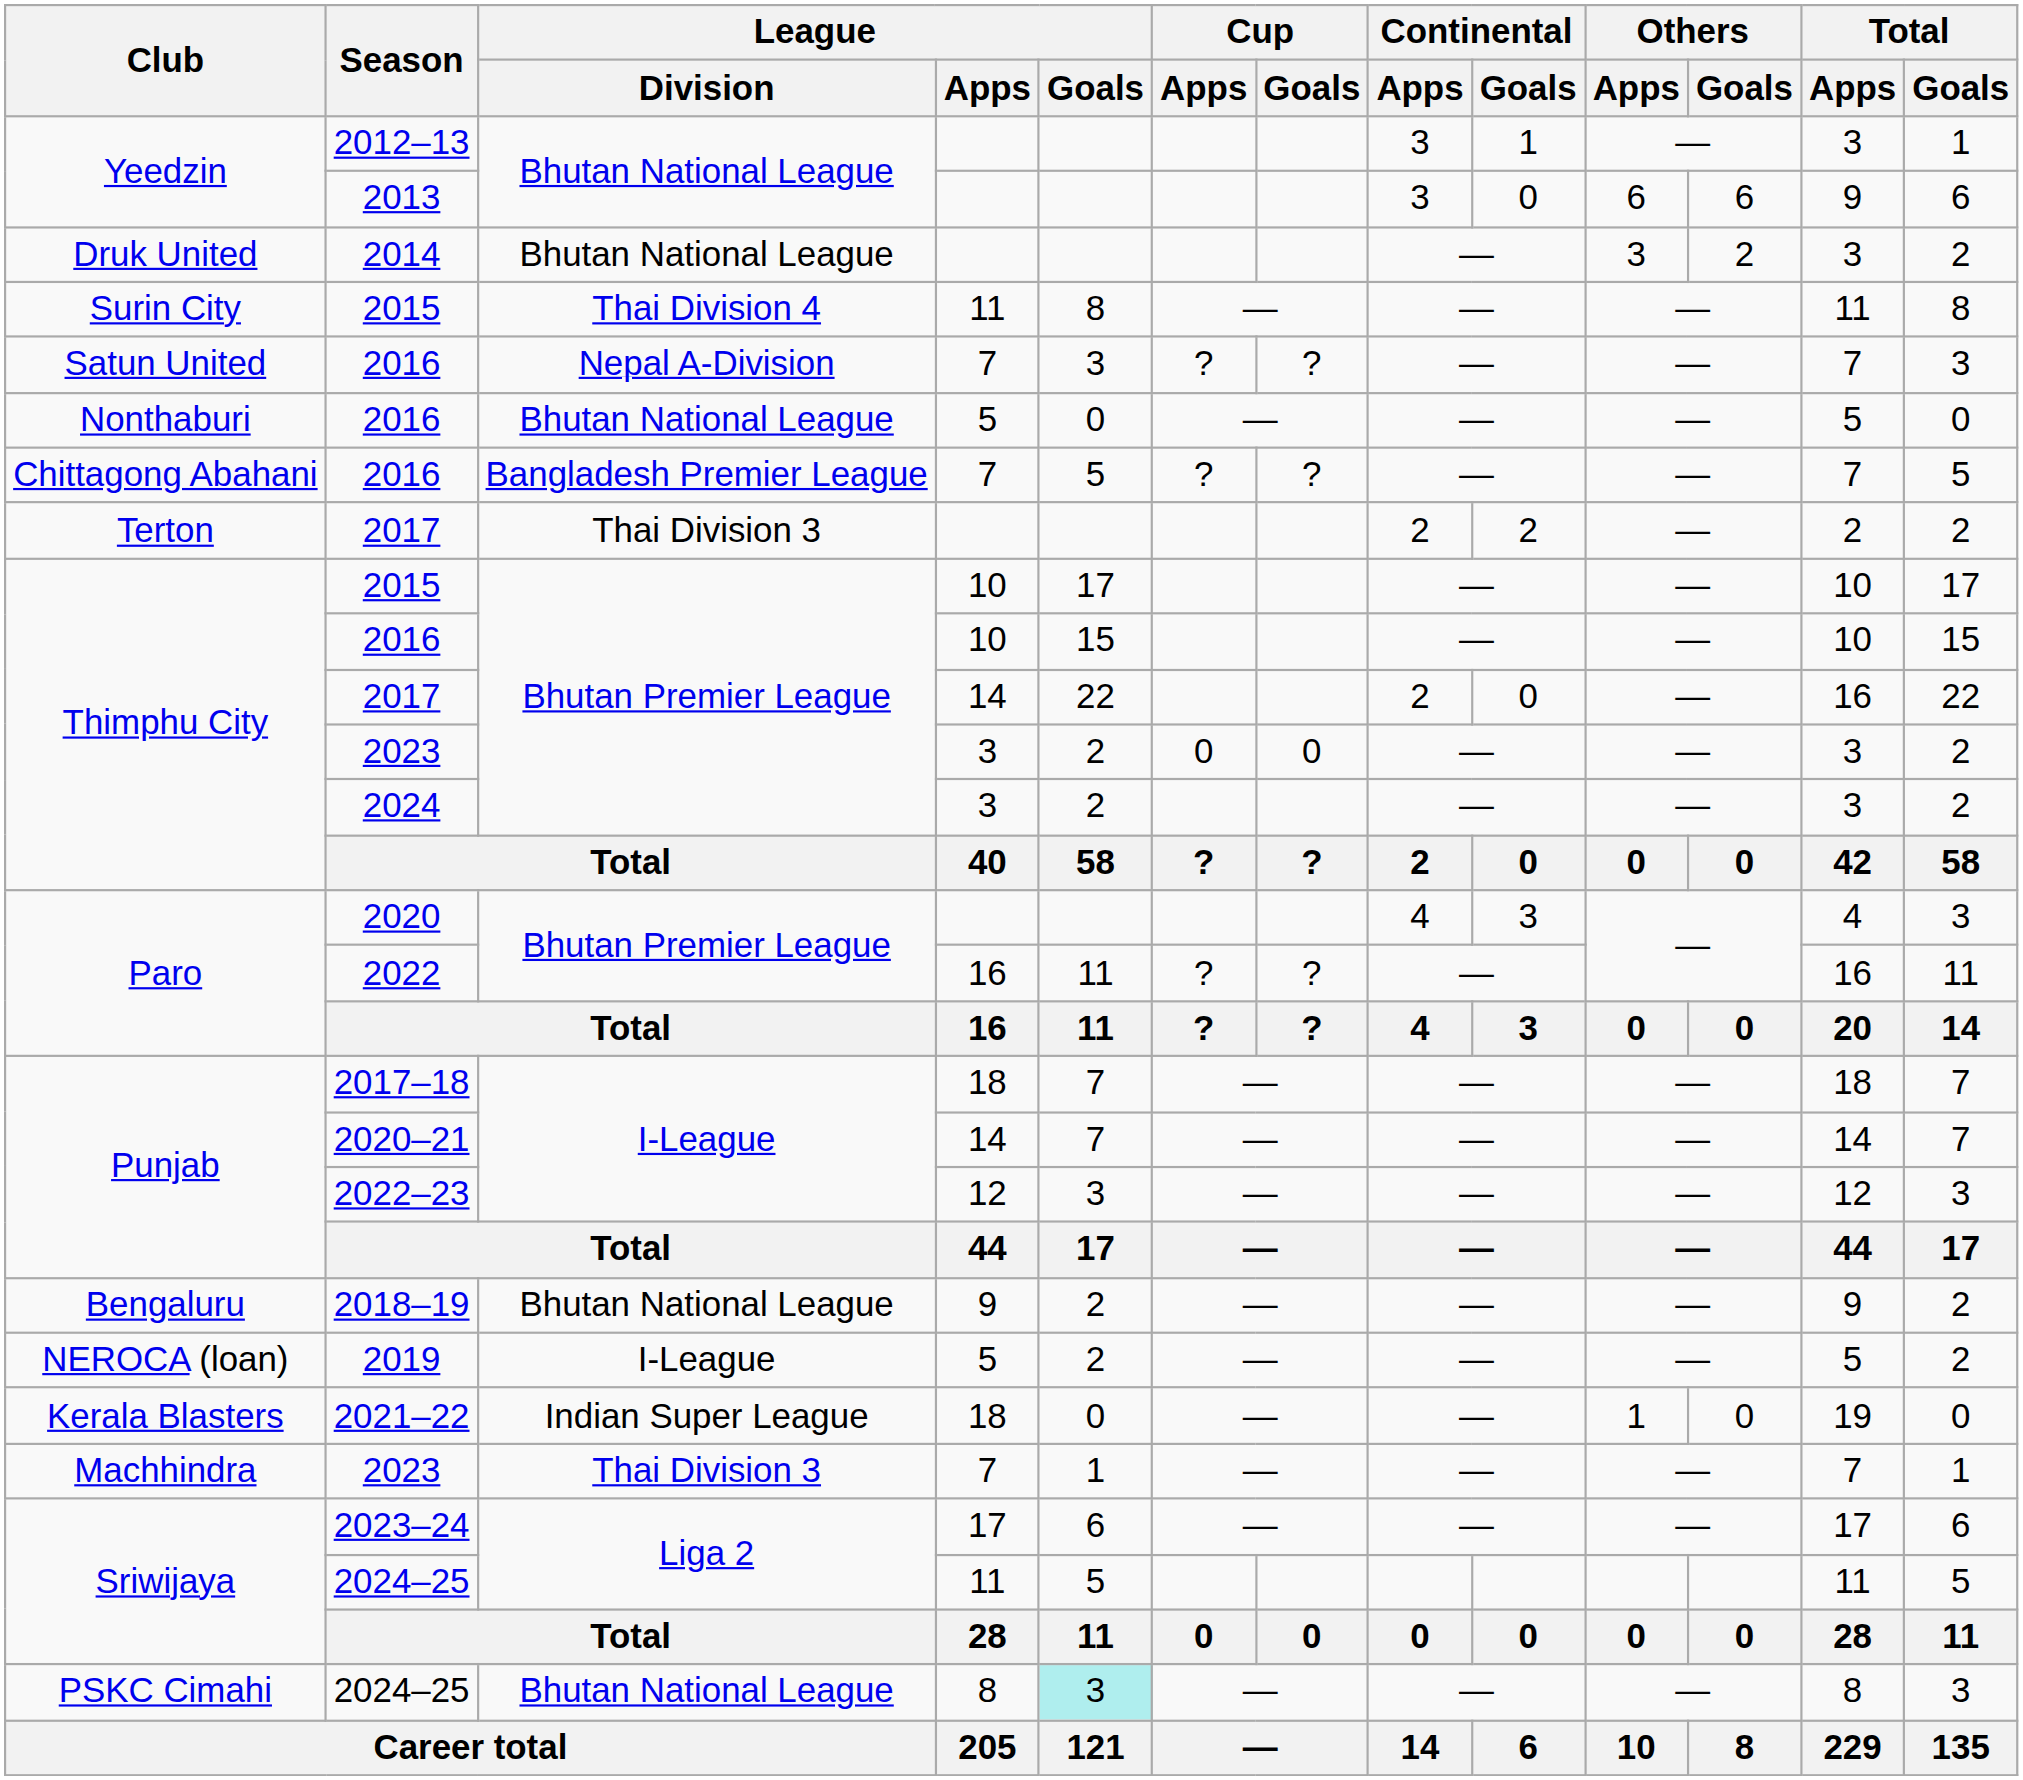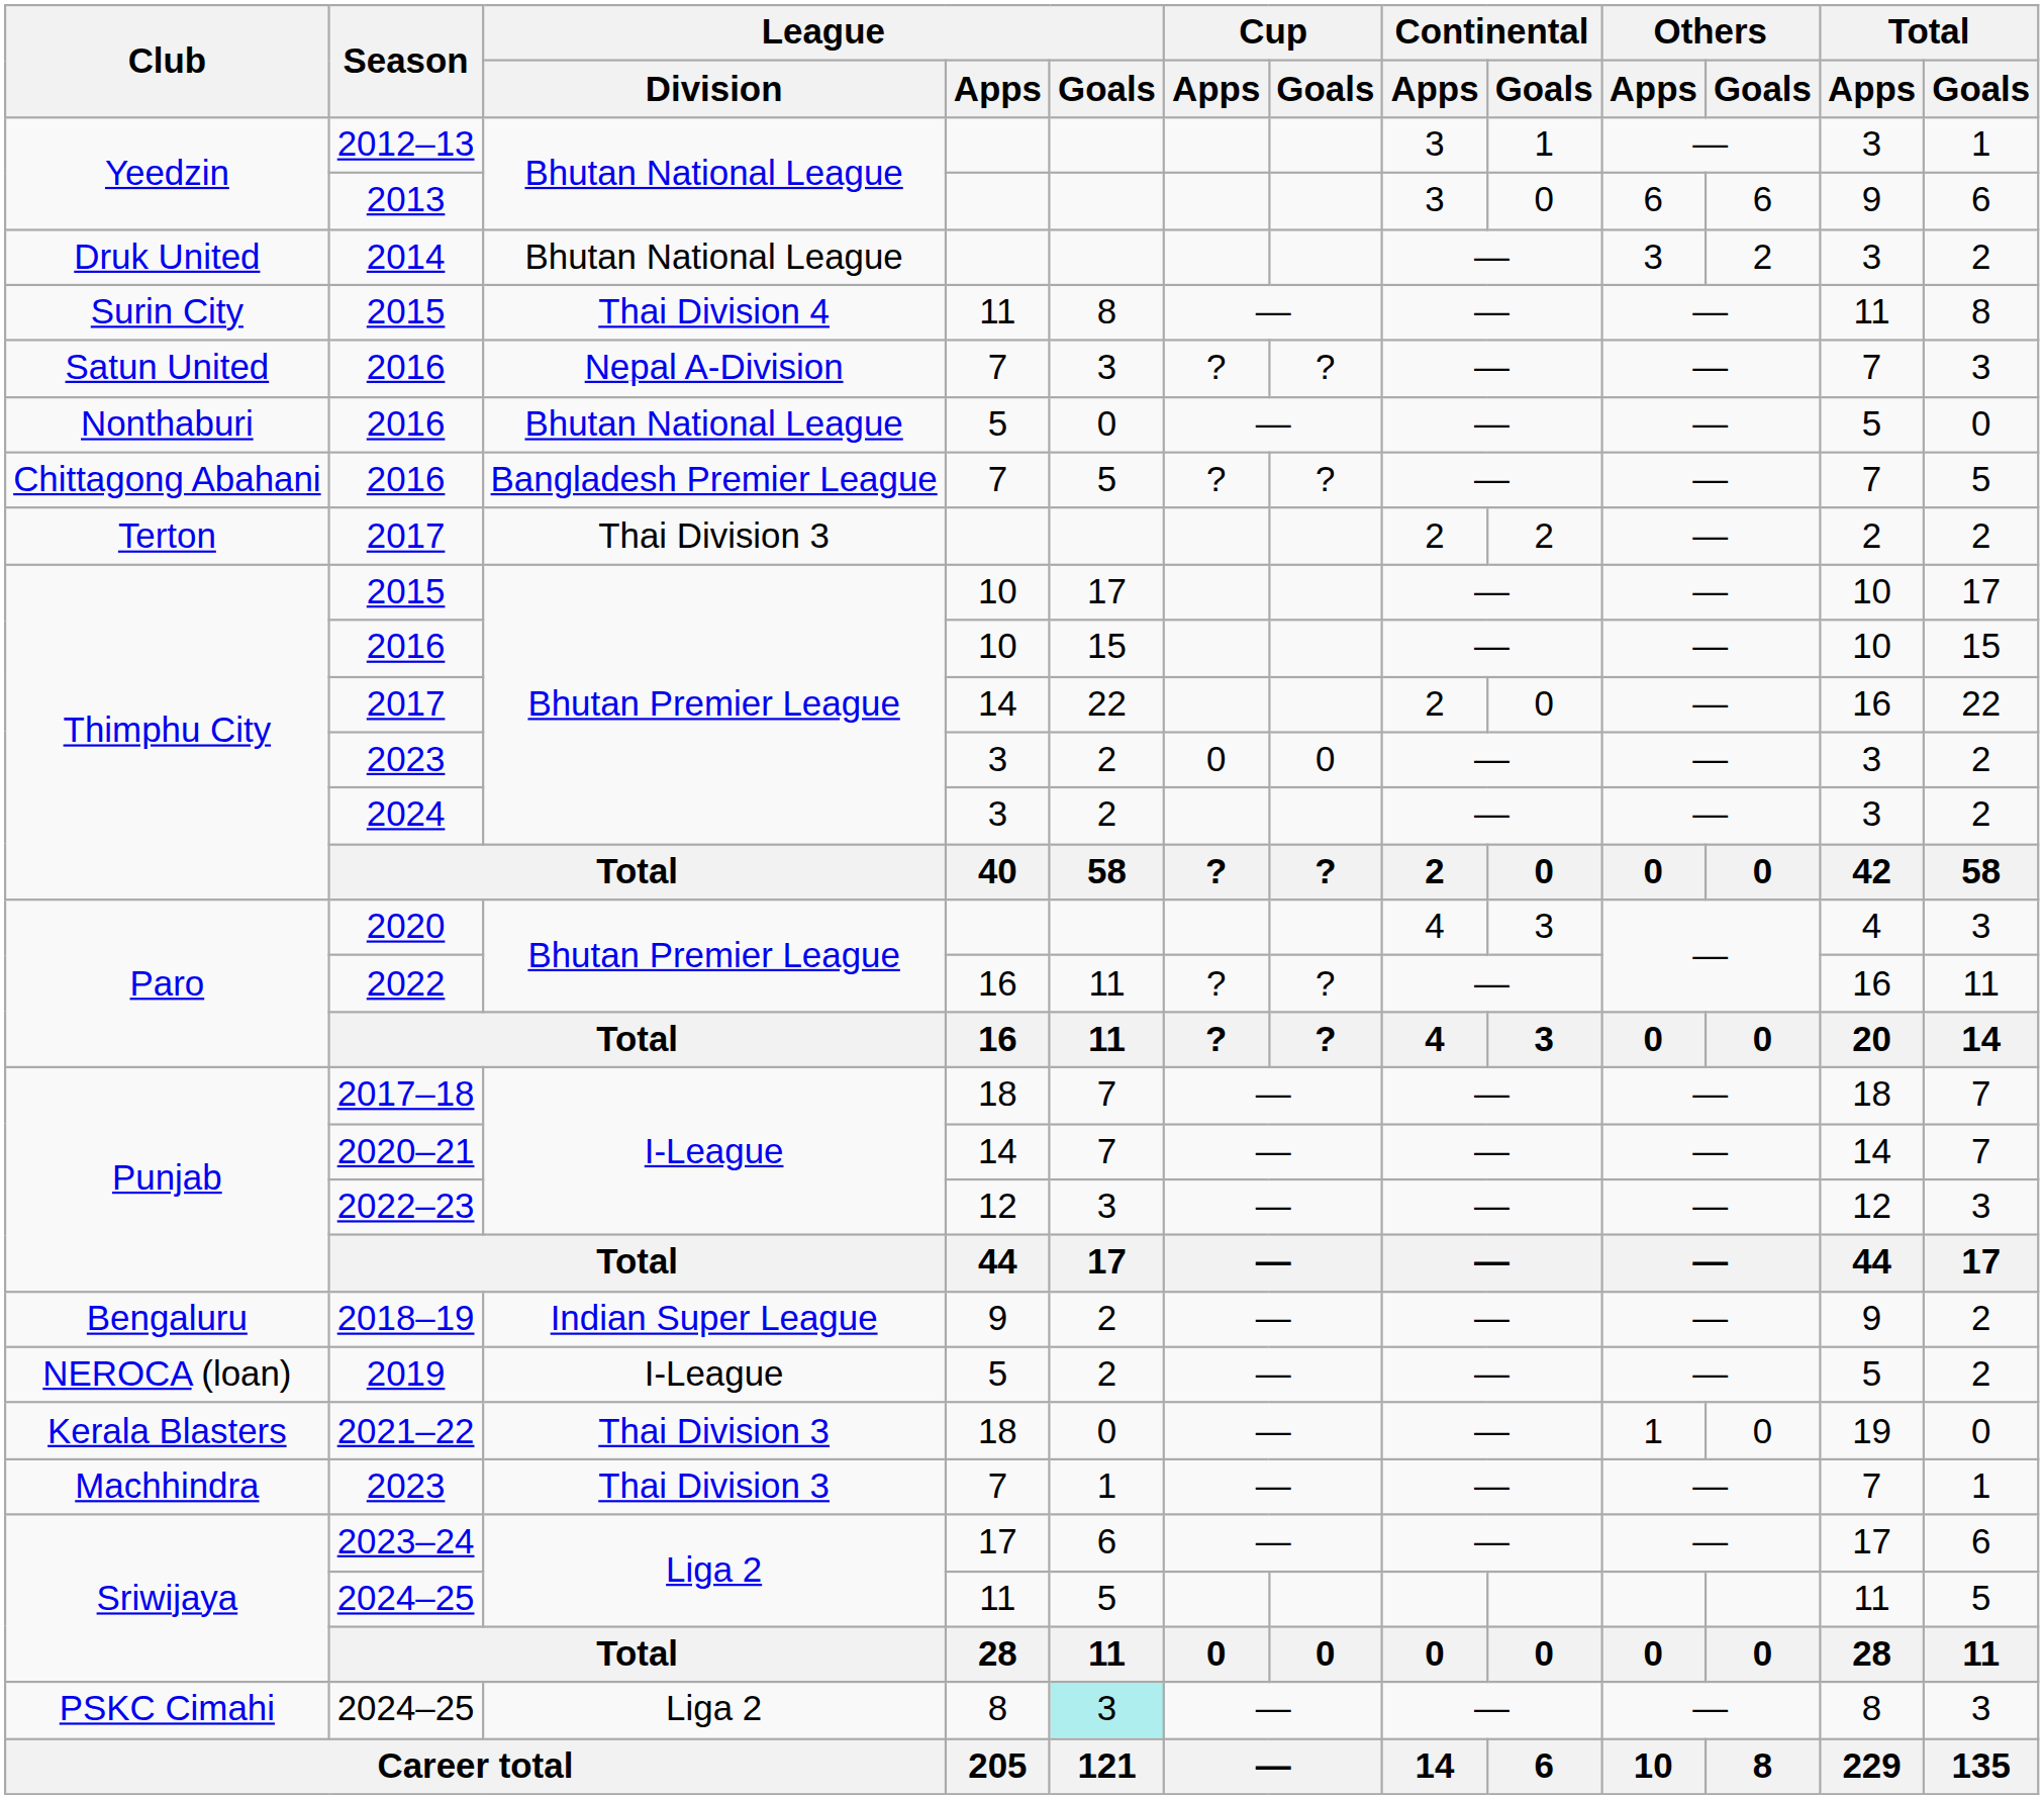2018–19 | League / Division: Bhutan National League -> Indian Super League
2021–22 | League / Division: Indian Super League -> Thai Division 3
PSKC Cimahi / 2024–25 | League / Division: Bhutan National League -> Liga 2
